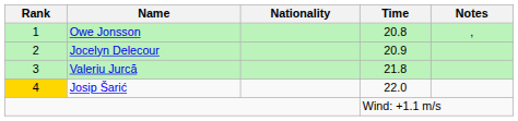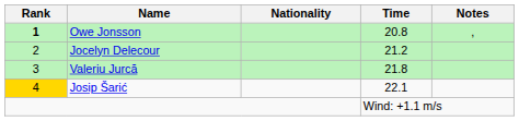Owe Jonsson | Rank: normal -> bold
Jocelyn Delecour | Time: 20.9 -> 21.2
Josip Šarić | Time: 22.0 -> 22.1
